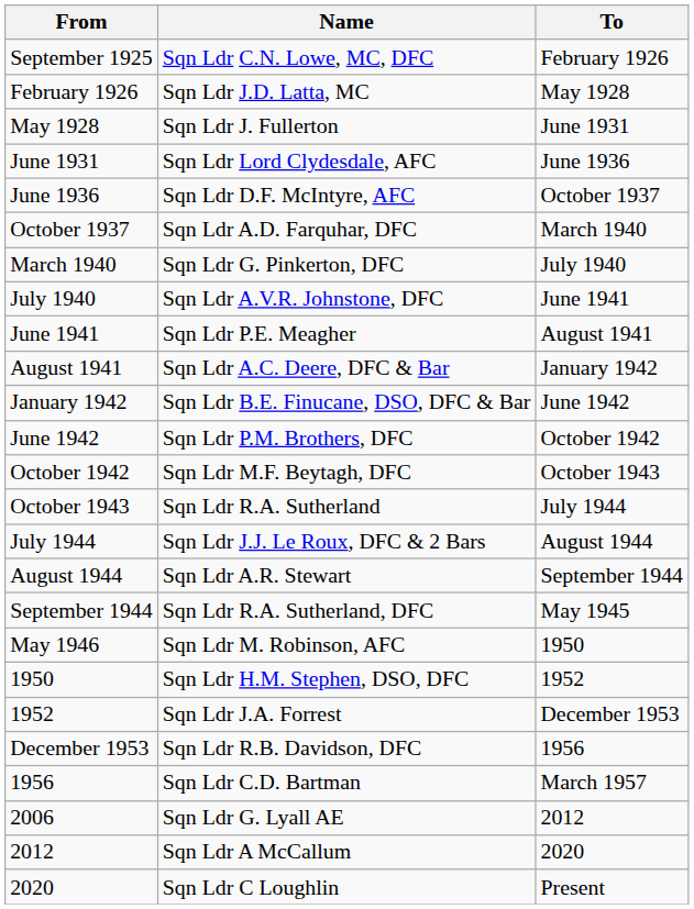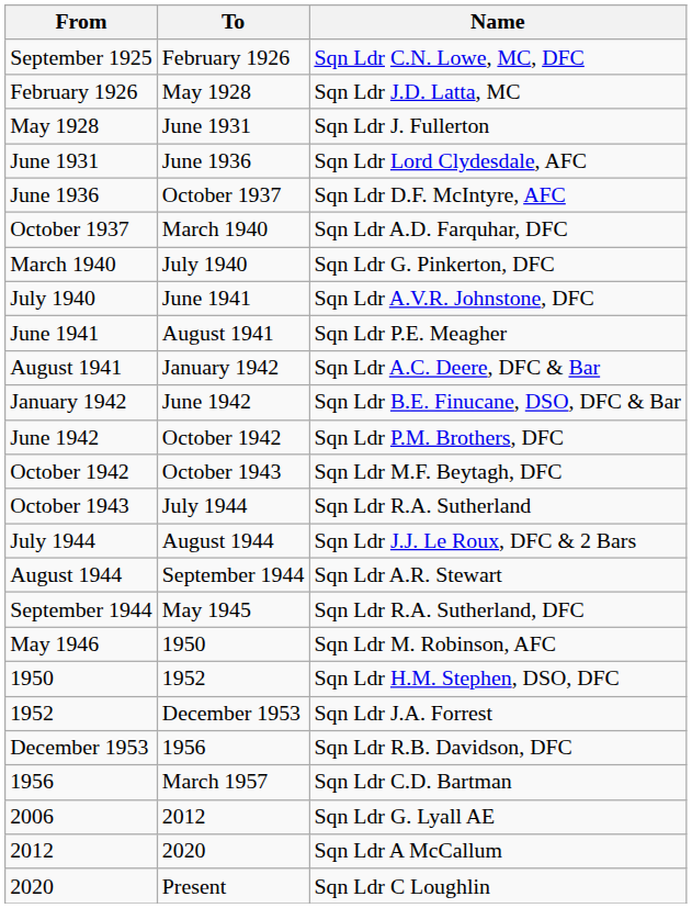columns swapped: To <-> Name
